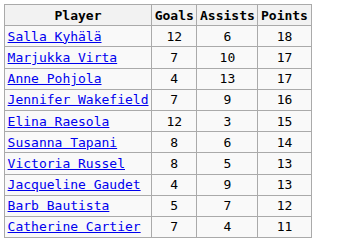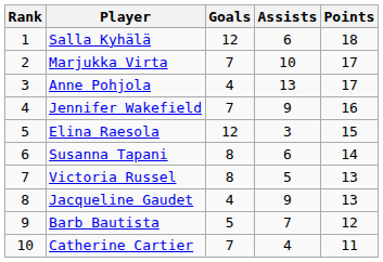+ column: Rank | 1 | 2 | 3 | 4 | 5 | 6 | 7 | 8 | 9 | 10
